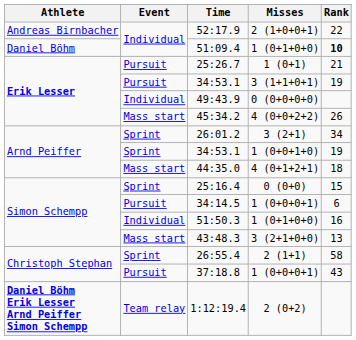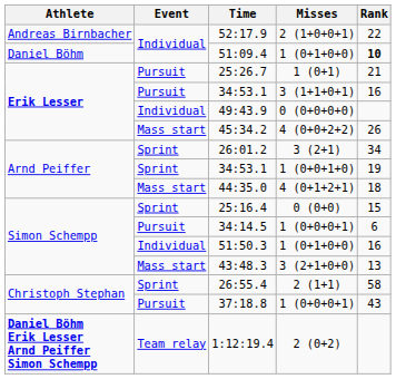34:53.1 / 3 (1+1+0+1) | Rank: 19 -> 16
